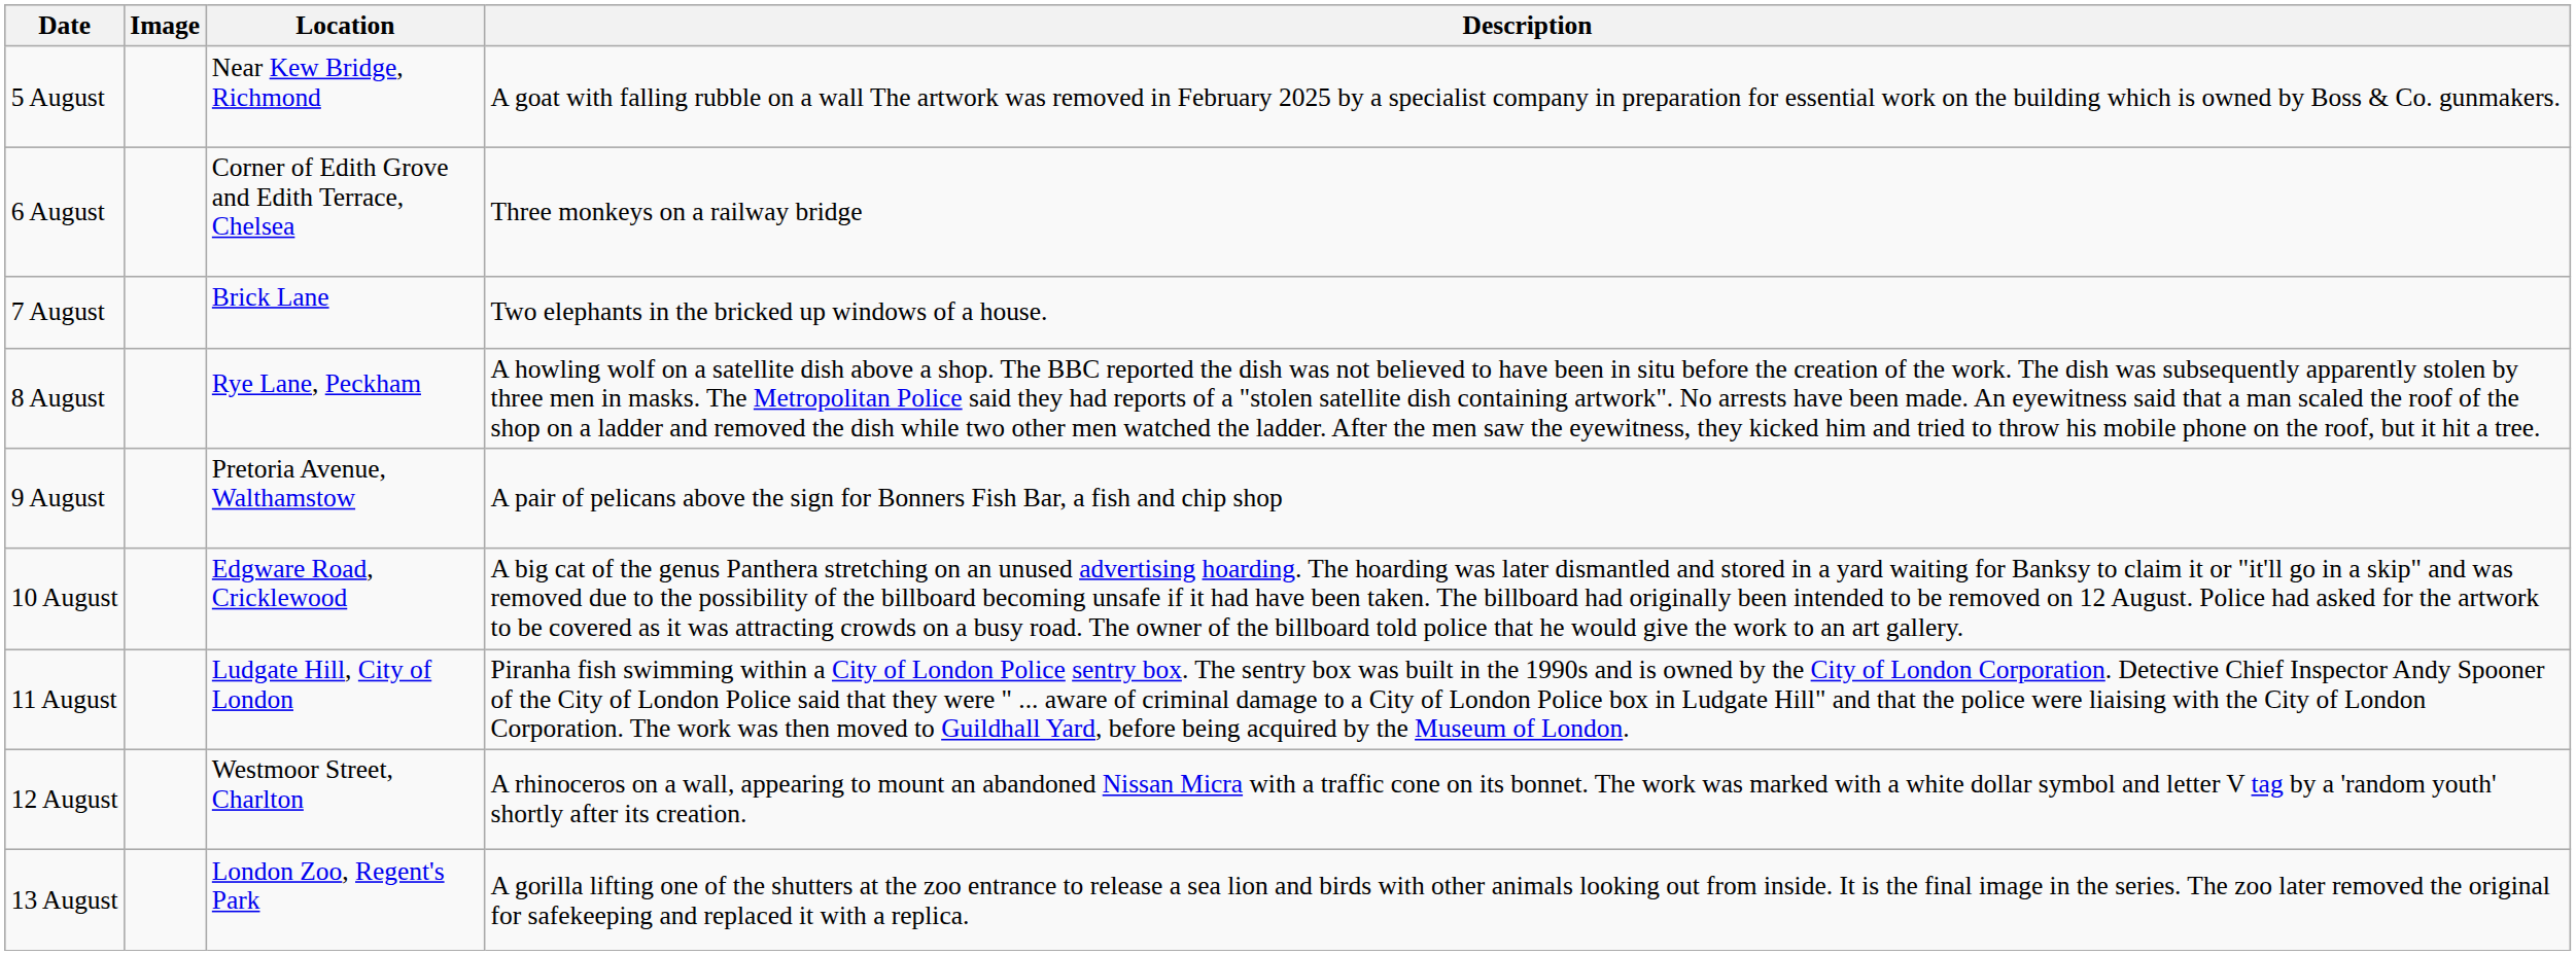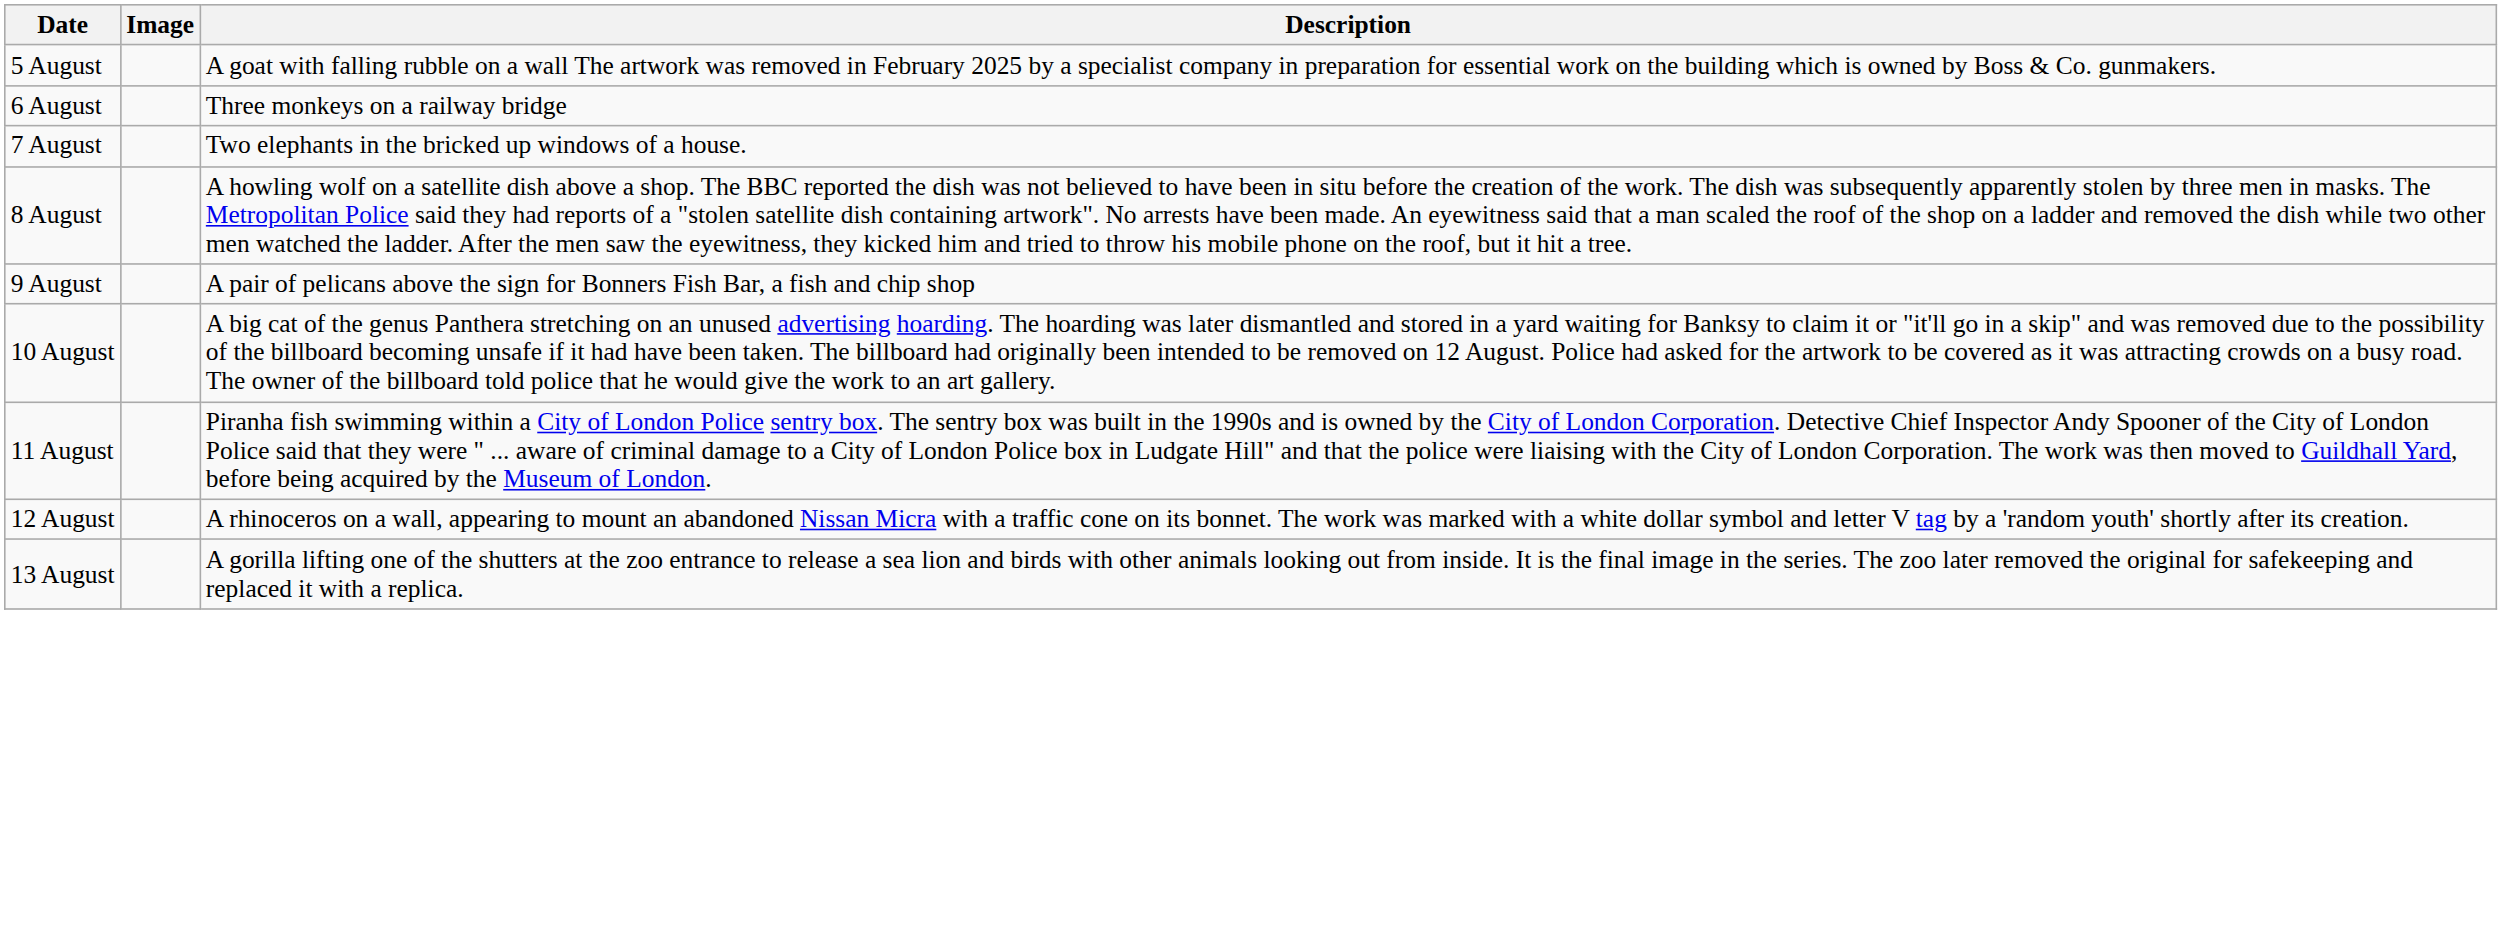- column: Location | Near Kew Bridge, Richmond | Corner of Edith Grove and Edith Terrace, Chelsea | Brick Lane | Rye Lane, Peckham | Pretoria Avenue, Walthamstow | Edgware Road, Cricklewood | Ludgate Hill, City of London | Westmoor Street, Charlton | London Zoo, Regent's Park
